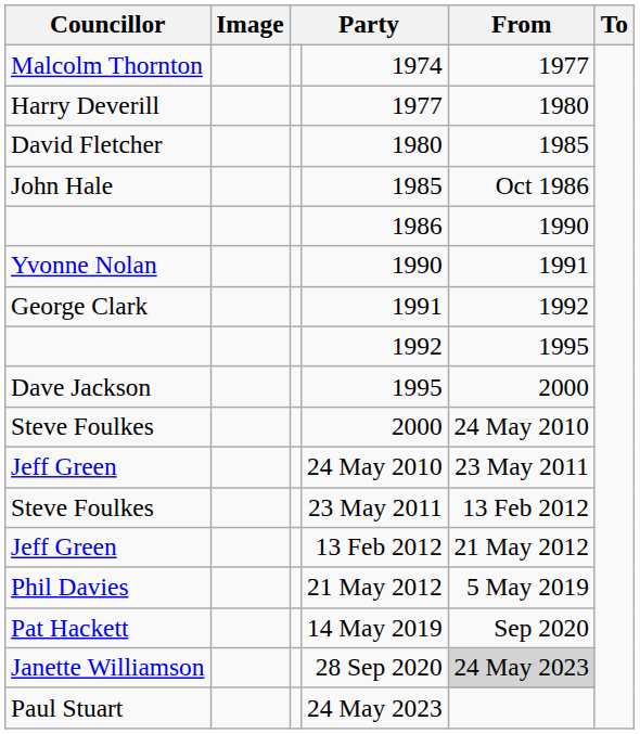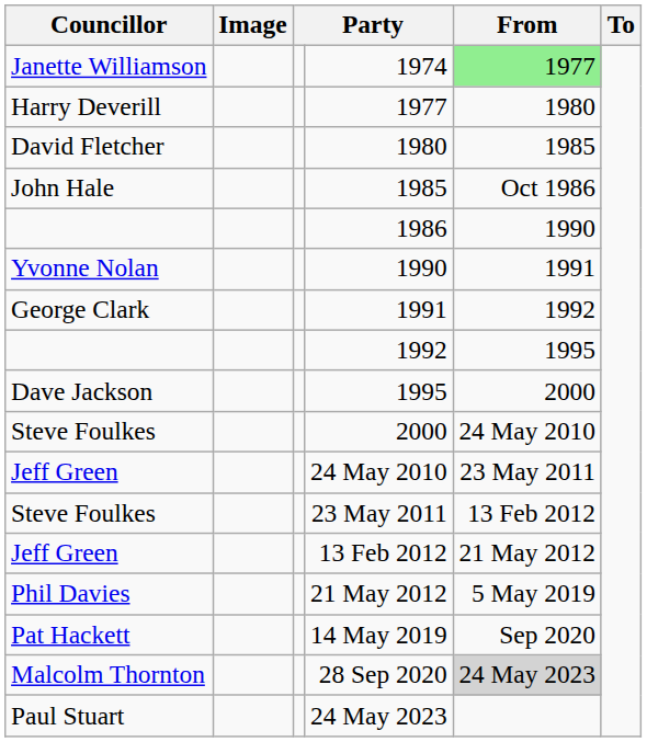1974 | Councillor: Malcolm Thornton -> Janette Williamson
1974 | From: no background -> lightgreen background
28 Sep 2020 | Councillor: Janette Williamson -> Malcolm Thornton
